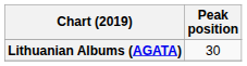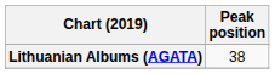Lithuanian Albums (AGATA) | Peak position: 30 -> 38
